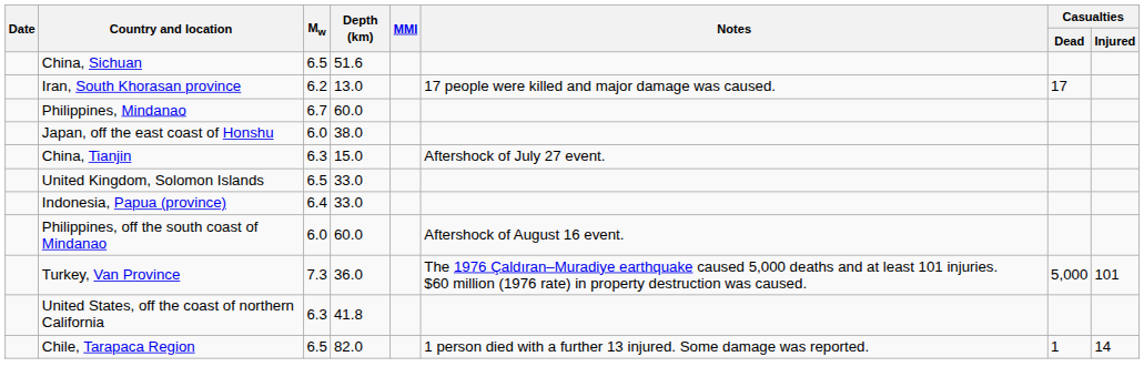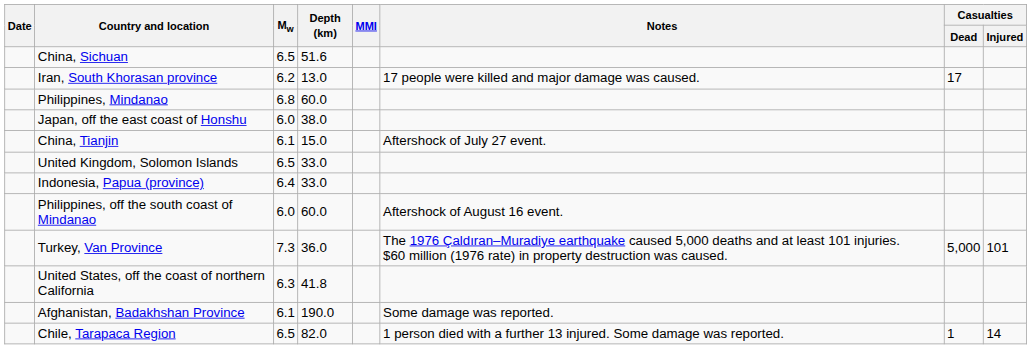Philippines, Mindanao | Mw: 6.7 -> 6.8
China, Tianjin | Mw: 6.3 -> 6.1
+ row: Afghanistan, Badakhshan Province | 6.1 | 190.0 | Some damage was reported.
